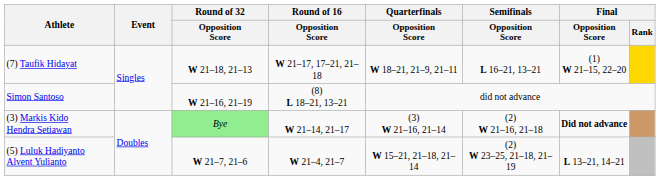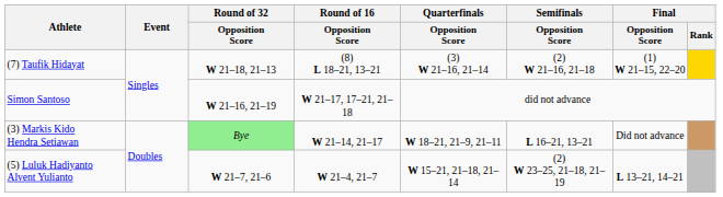(7) Taufik Hidayat | Round of 16 / Opposition Score: W 21–17, 17–21, 21–18 -> (8) L 18–21, 13–21
(7) Taufik Hidayat | Quarterfinals / Opposition Score: W 18–21, 21–9, 21–11 -> (3) W 21–16, 21–14
(7) Taufik Hidayat | Semifinals / Opposition Score: L 16–21, 13–21 -> (2) W 21–16, 21–18
Simon Santoso | Round of 16 / Opposition Score: (8) L 18–21, 13–21 -> W 21–17, 17–21, 21–18
(3) Markis Kido Hendra Setiawan | Quarterfinals / Opposition Score: (3) W 21–16, 21–14 -> W 18–21, 21–9, 21–11
(3) Markis Kido Hendra Setiawan | Semifinals / Opposition Score: (2) W 21–16, 21–18 -> L 16–21, 13–21
(3) Markis Kido Hendra Setiawan | Final / Opposition Score: bold -> normal
